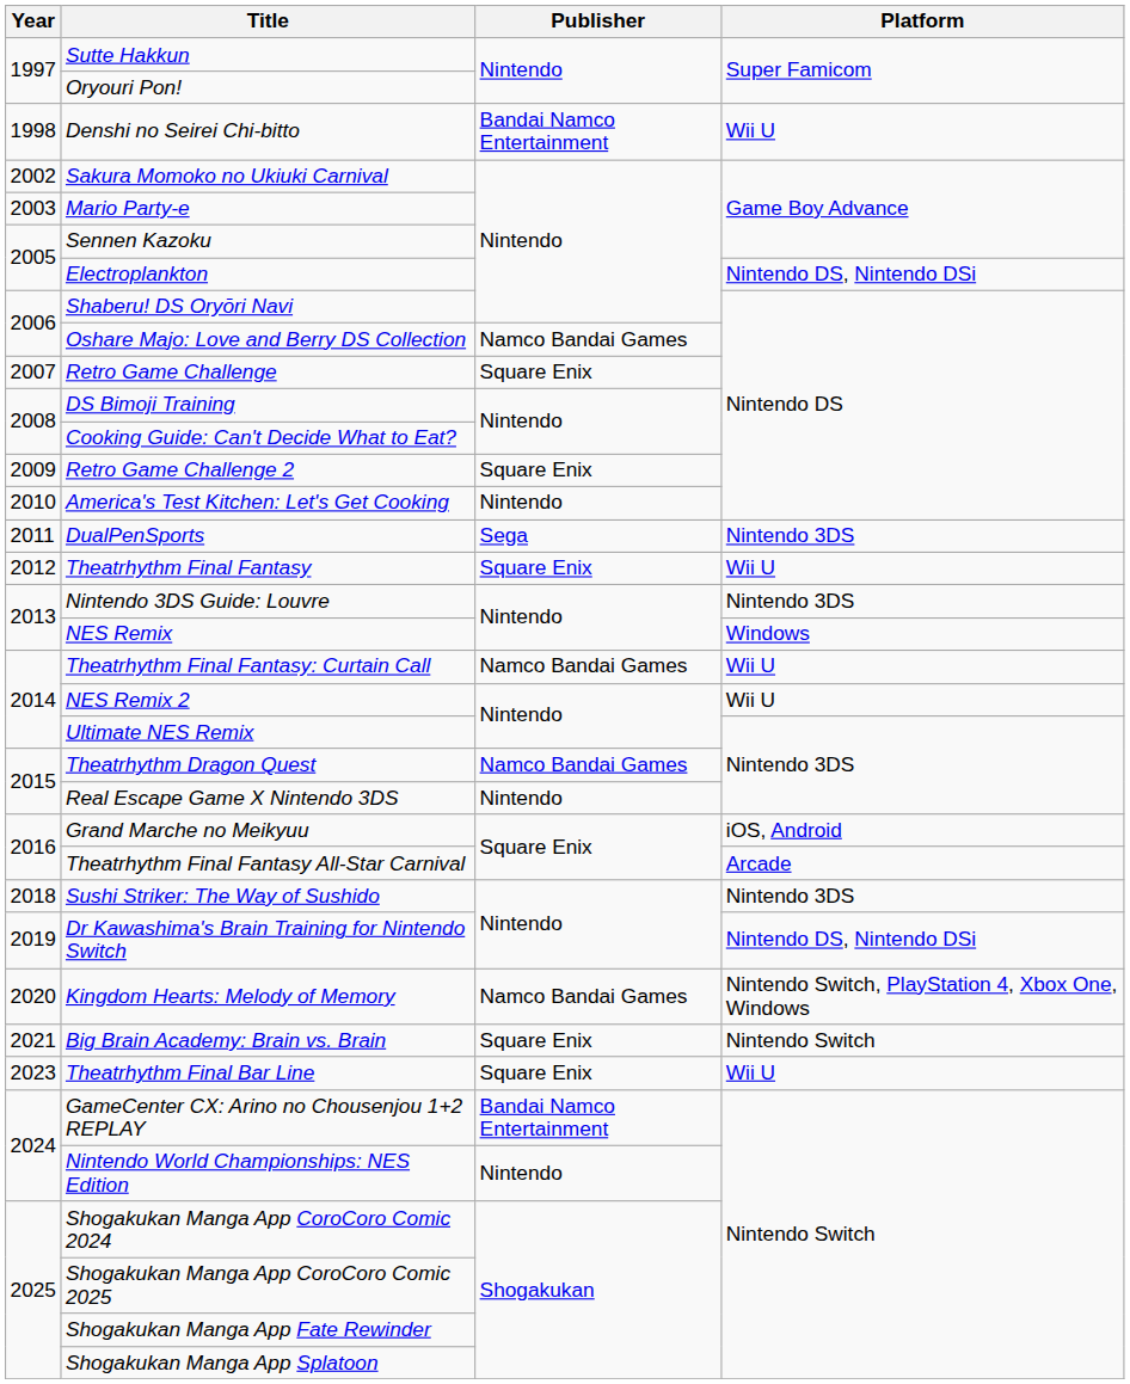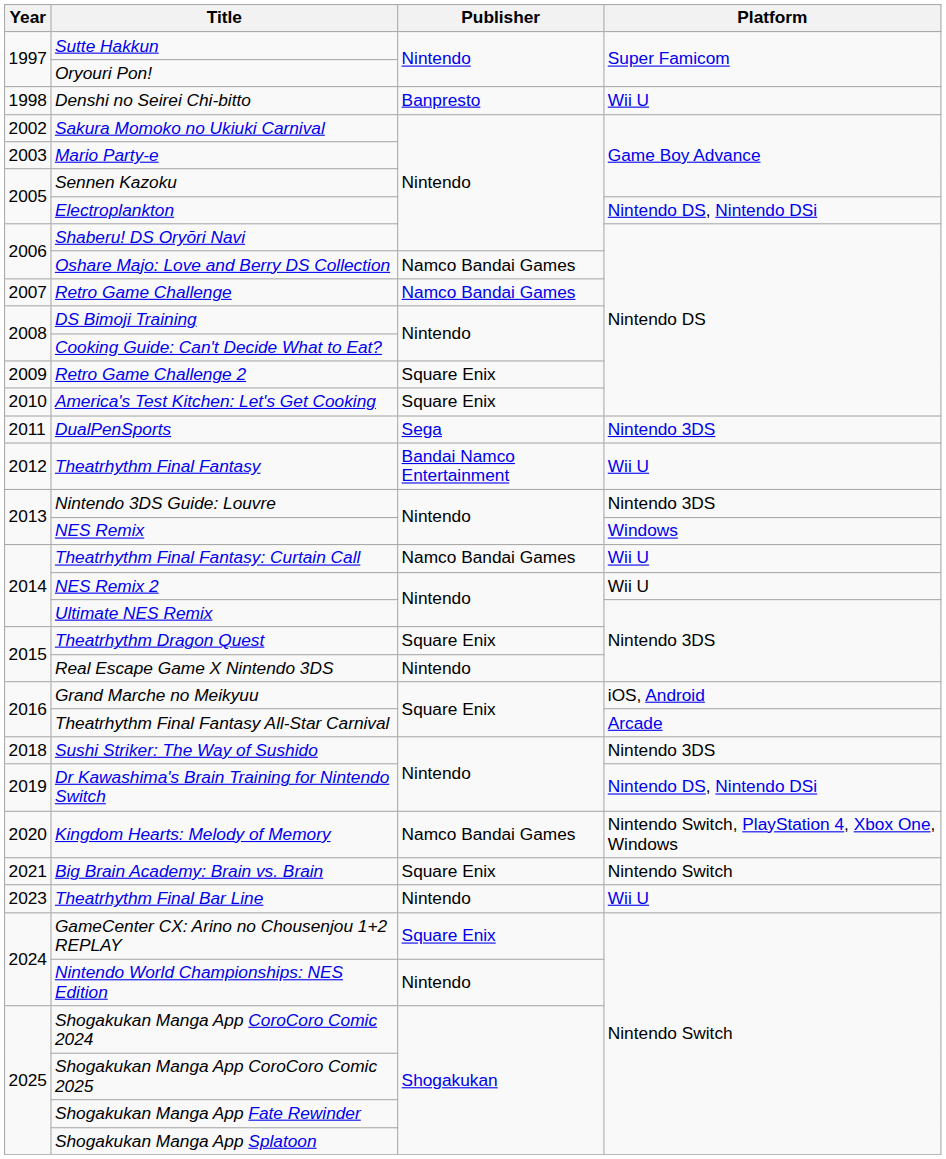Denshi no Seirei Chi-bitto | Publisher: Bandai Namco Entertainment -> Banpresto
Retro Game Challenge | Publisher: Square Enix -> Namco Bandai Games
America's Test Kitchen: Let's Get Cooking | Publisher: Nintendo -> Square Enix
Theatrhythm Final Fantasy | Publisher: Square Enix -> Bandai Namco Entertainment
Theatrhythm Dragon Quest | Publisher: Namco Bandai Games -> Square Enix
Theatrhythm Final Bar Line | Publisher: Square Enix -> Nintendo
GameCenter CX: Arino no Chousenjou 1+2 REPLAY | Publisher: Bandai Namco Entertainment -> Square Enix
